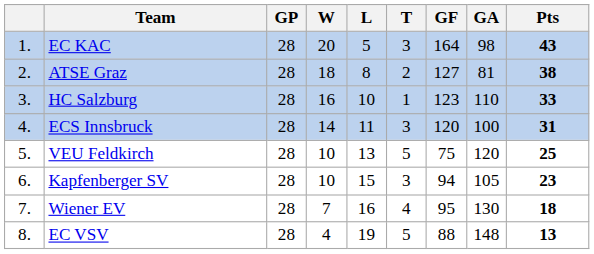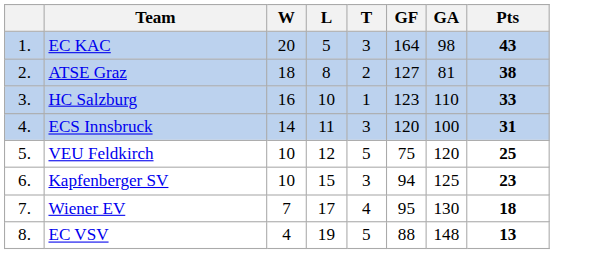- column: GP | 28 | 28 | 28 | 28 | 28 | 28 | 28 | 28
VEU Feldkirch | L: 13 -> 12
Kapfenberger SV | GA: 105 -> 125
Wiener EV | L: 16 -> 17
